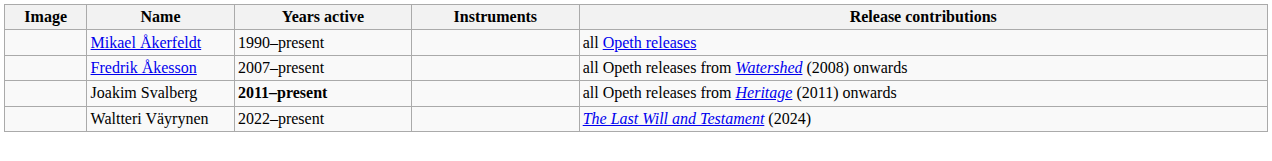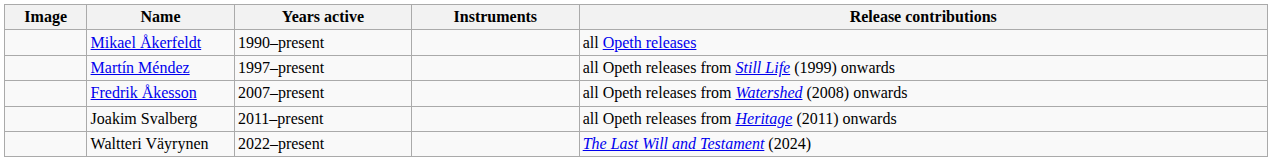+ row: Martín Méndez | 1997–present | all Opeth releases from Still Life (1999) onwards
Joakim Svalberg | Years active: bold -> normal
